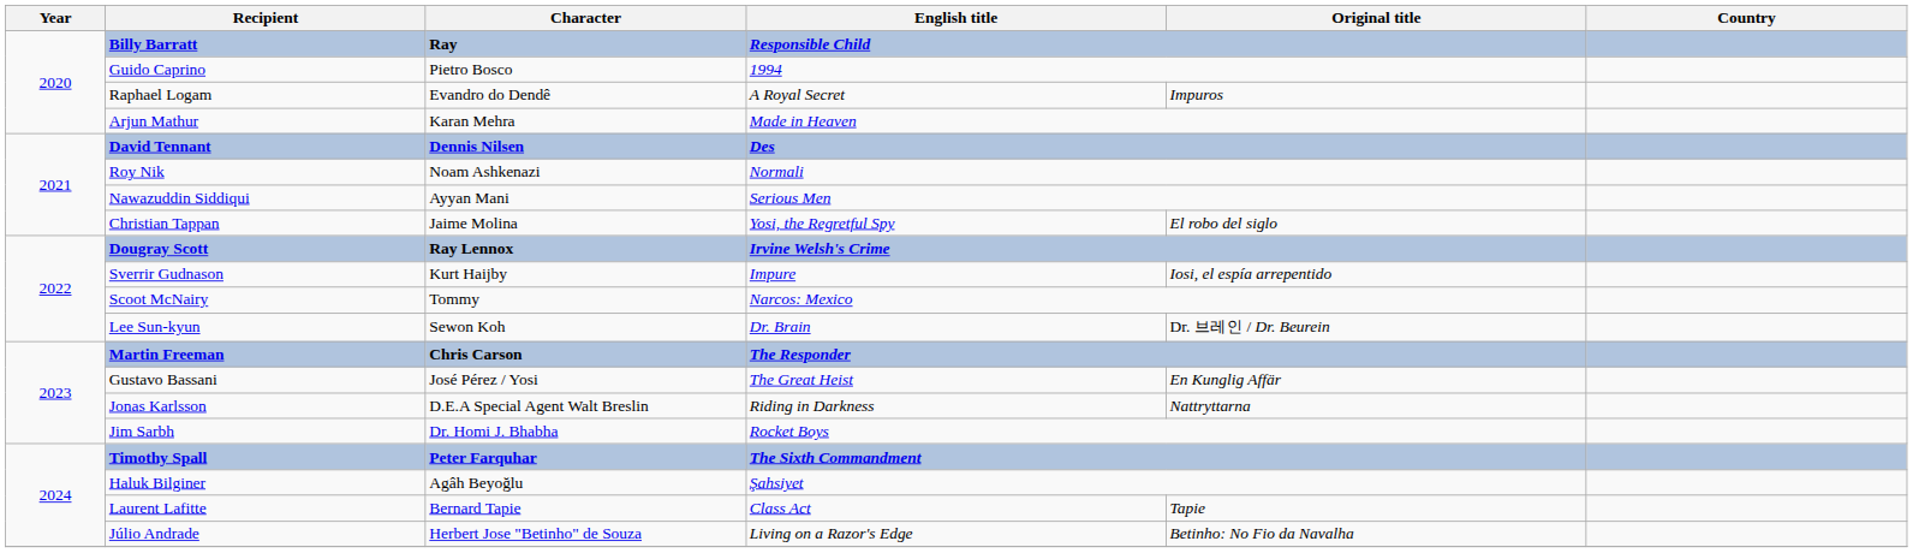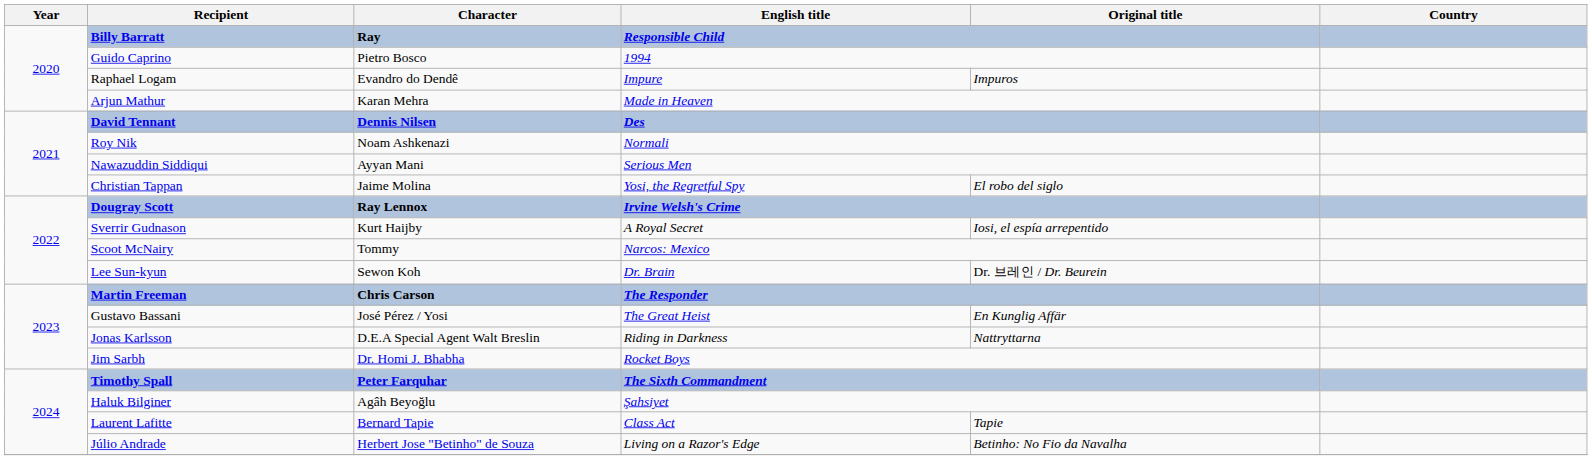Raphael Logam | English title: A Royal Secret -> Impure
Sverrir Gudnason | English title: Impure -> A Royal Secret
